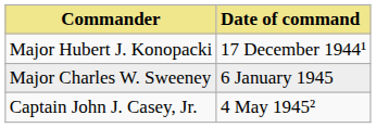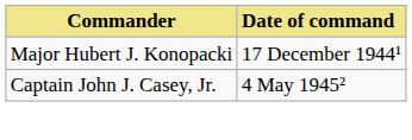- row: Major Charles W. Sweeney | 6 January 1945
